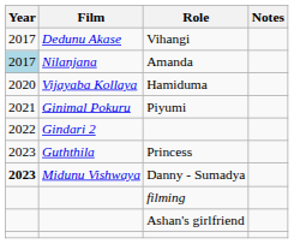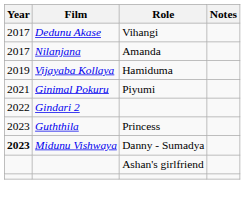Amanda | Year: lightblue background -> no background
Hamiduma | Year: 2020 -> 2019
- row: filming
